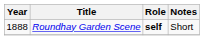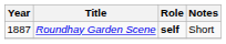Roundhay Garden Scene | Year: 1888 -> 1887
